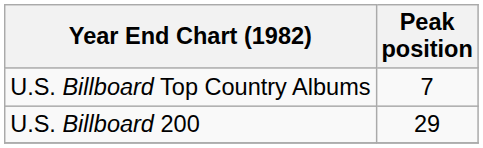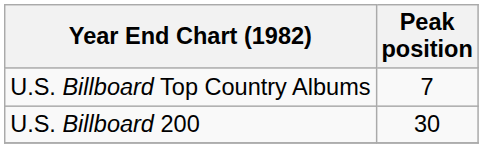U.S. Billboard 200 | Peak position: 29 -> 30
